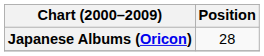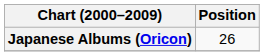Japanese Albums (Oricon) | Position: 28 -> 26
